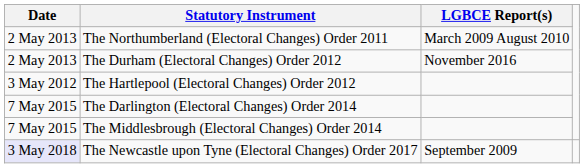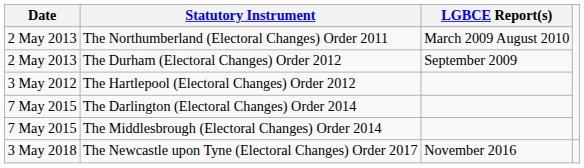The Durham (Electoral Changes) Order 2012 | LGBCE Report(s): November 2016 -> September 2009
The Newcastle upon Tyne (Electoral Changes) Order 2017 | Date: lavender background -> no background
The Newcastle upon Tyne (Electoral Changes) Order 2017 | LGBCE Report(s): September 2009 -> November 2016
